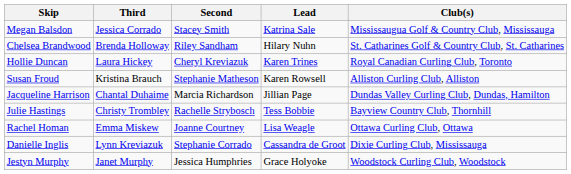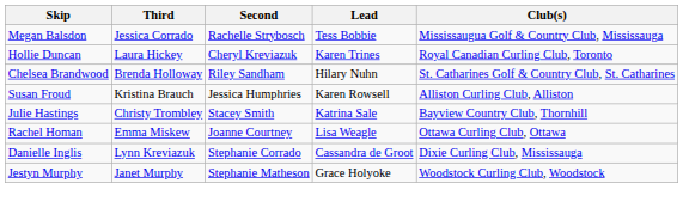Megan Balsdon | Second: Stacey Smith -> Rachelle Strybosch
Megan Balsdon | Lead: Katrina Sale -> Tess Bobbie
rows swapped: Chelsea Brandwood <-> Hollie Duncan
Susan Froud | Second: Stephanie Matheson -> Jessica Humphries
- row: Jacqueline Harrison | Chantal Duhaime | Marcia Richardson | Jillian Page | Dundas Valley Curling Club, Dundas, Hamilton
Julie Hastings | Second: Rachelle Strybosch -> Stacey Smith
Julie Hastings | Lead: Tess Bobbie -> Katrina Sale
Jestyn Murphy | Second: Jessica Humphries -> Stephanie Matheson
